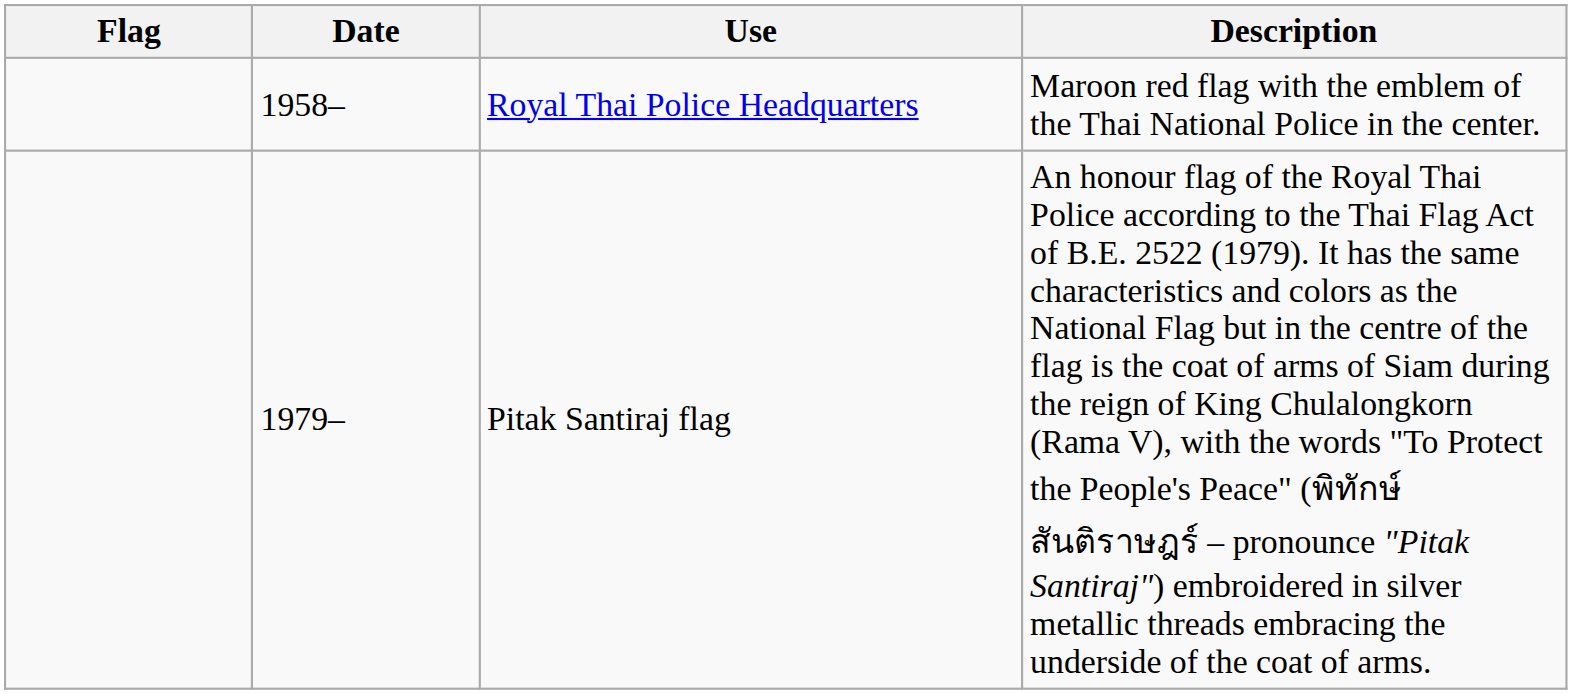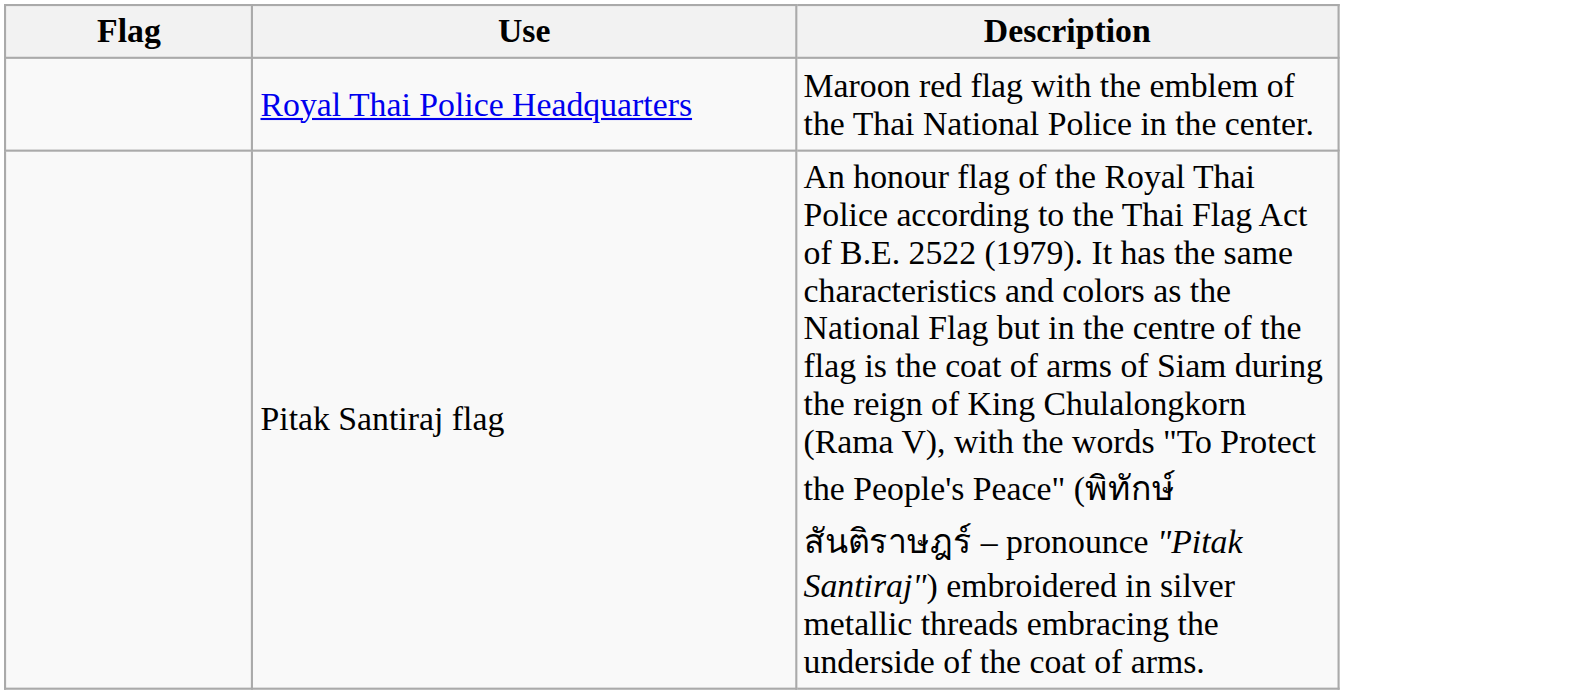- column: Date | 1958– | 1979–
